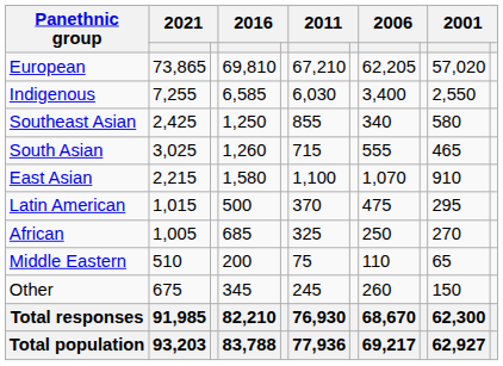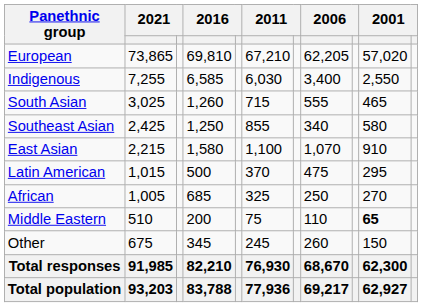rows swapped: South Asian <-> Southeast Asian
Middle Eastern | column 10: normal -> bold
